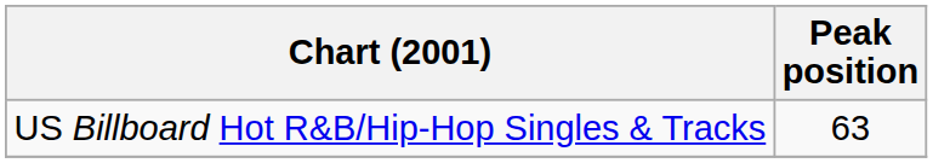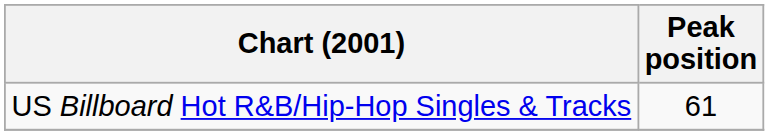US Billboard Hot R&B/Hip-Hop Singles & Tracks | Peak position: 63 -> 61
